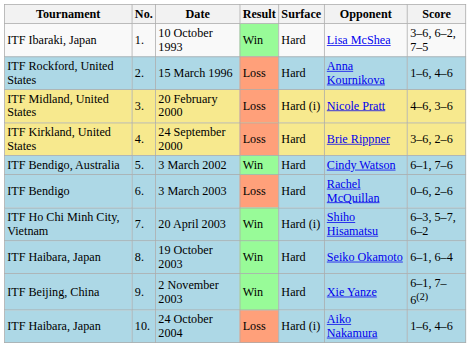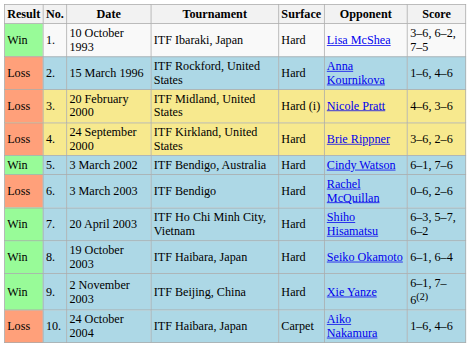columns swapped: Result <-> Tournament
20 April 2003 | Surface: Hard (i) -> Hard
24 October 2004 | Surface: Hard (i) -> Carpet
